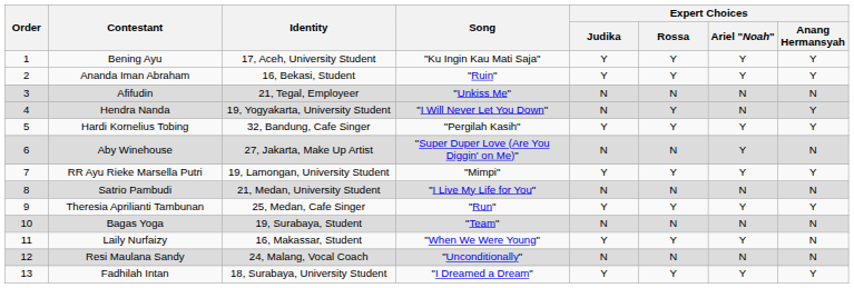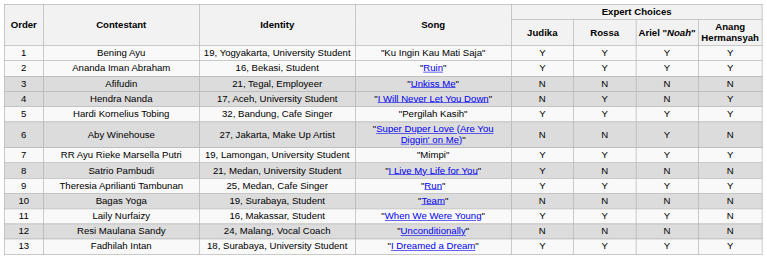Bening Ayu | Identity: 17, Aceh, University Student -> 19, Yogyakarta, University Student
Hendra Nanda | Identity: 19, Yogyakarta, University Student -> 17, Aceh, University Student
Satrio Pambudi | Expert Choices / Judika: N -> Y
